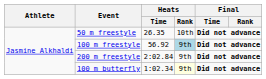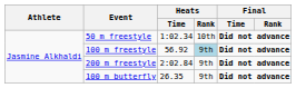50 m freestyle | Heats / Time: 26.35 -> 1:02.34
100 m butterfly | Heats / Time: 1:02.34 -> 26.35
100 m butterfly | Heats / Rank: lightyellow background -> no background
